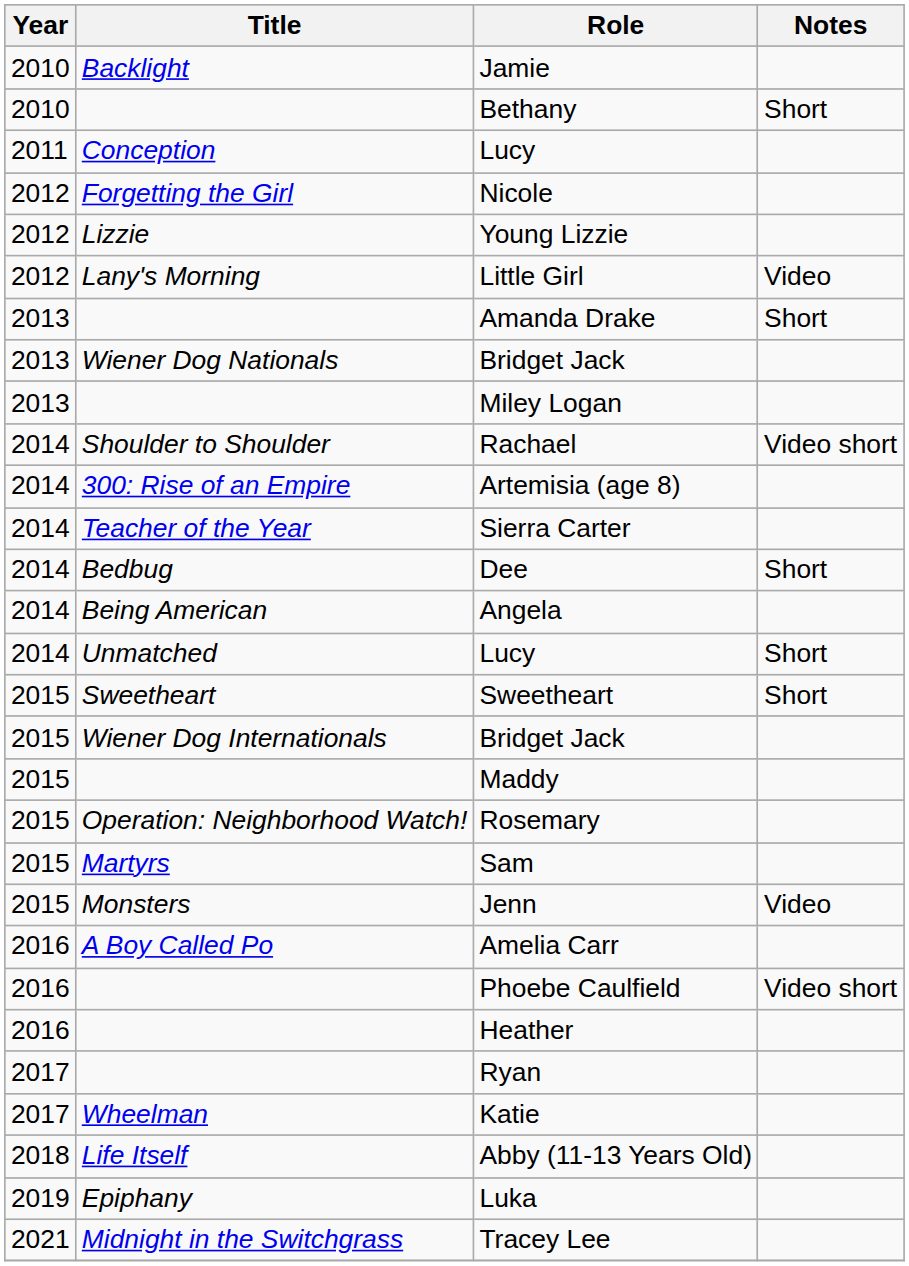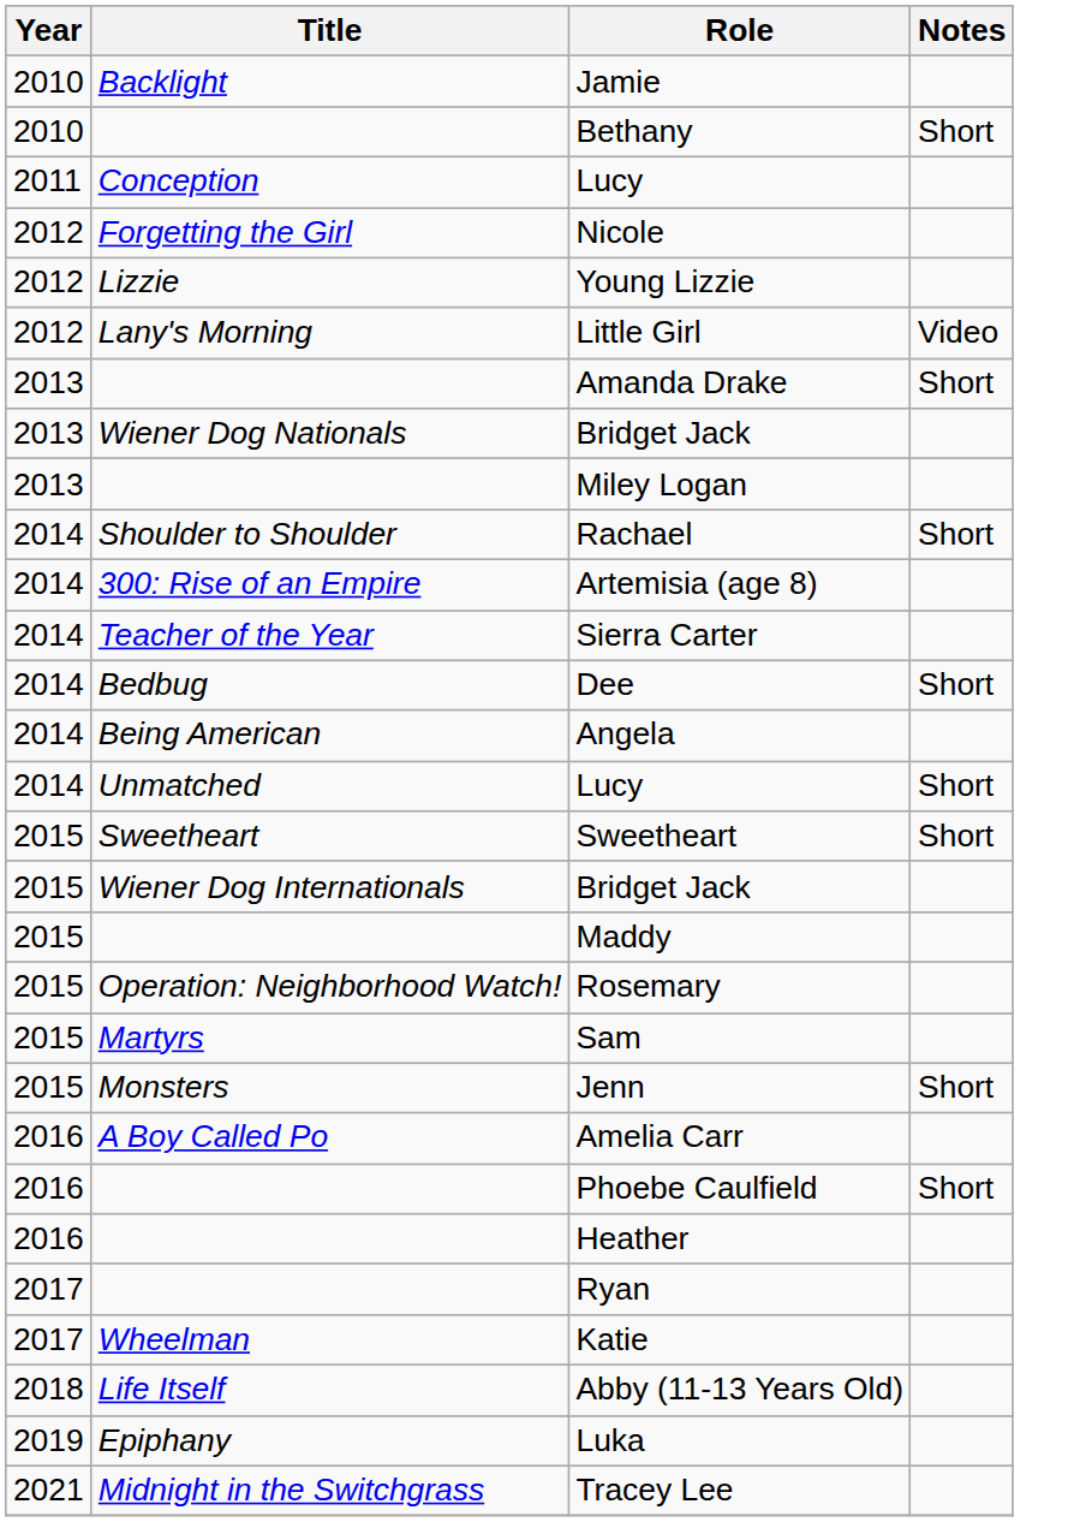Rachael | Notes: Video short -> Short
Jenn | Notes: Video -> Short
Phoebe Caulfield | Notes: Video short -> Short
